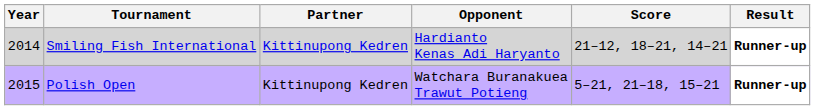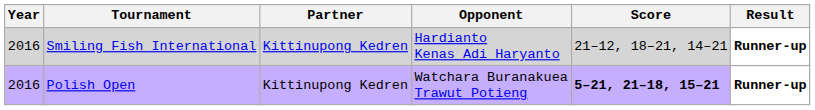Smiling Fish International | Year: 2014 -> 2016
Polish Open | Year: 2015 -> 2016
Polish Open | Score: normal -> bold
